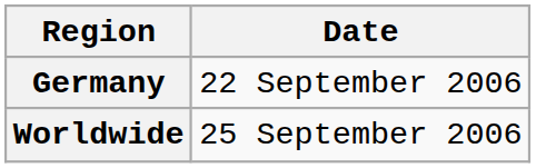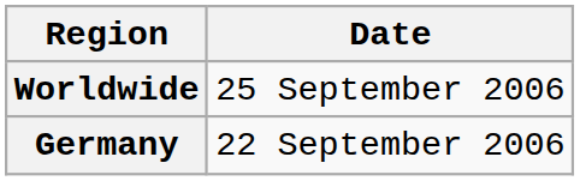rows swapped: Germany <-> Worldwide
